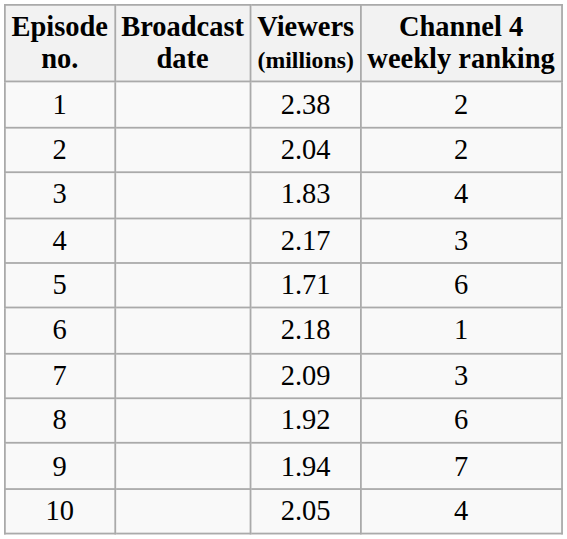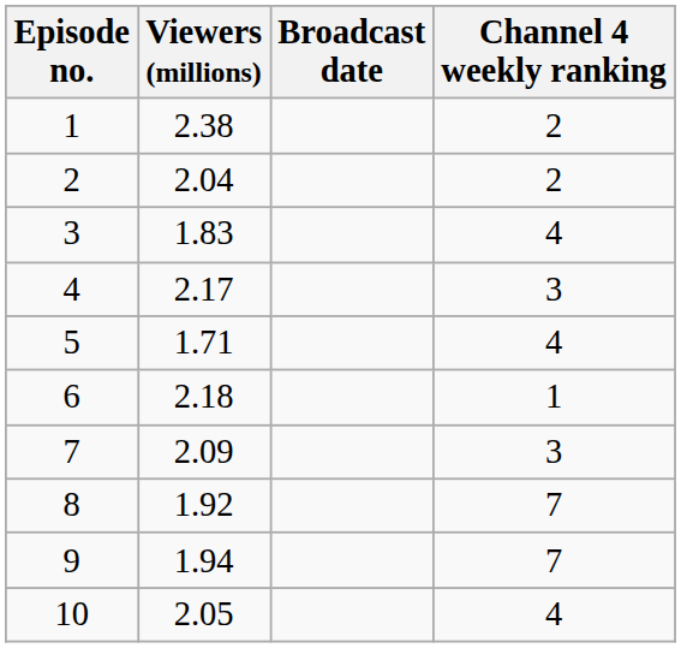columns swapped: Broadcast date <-> Viewers (millions)
5 | Channel 4 weekly ranking: 6 -> 4
8 | Channel 4 weekly ranking: 6 -> 7
